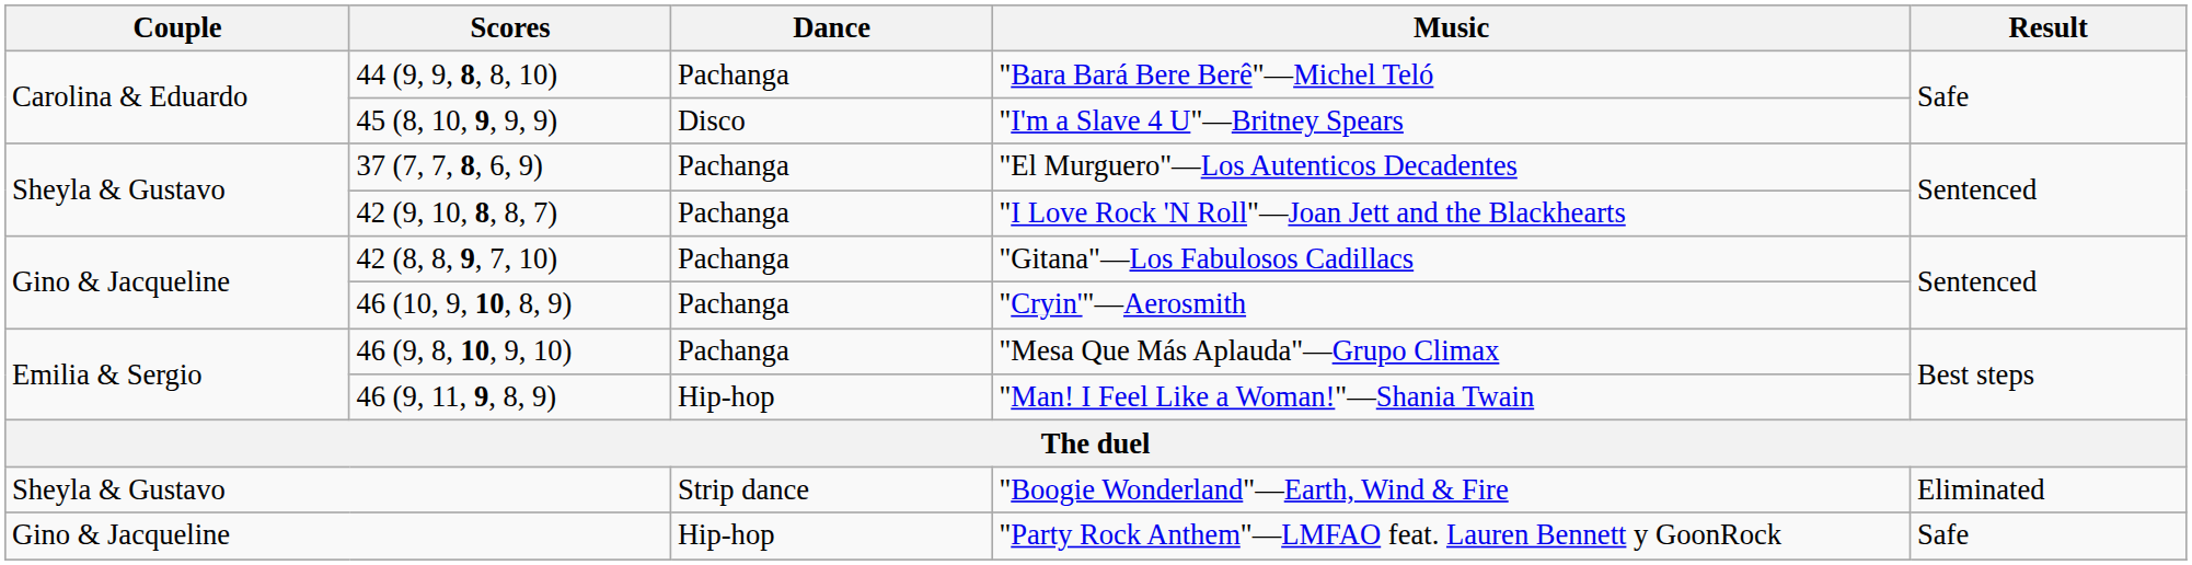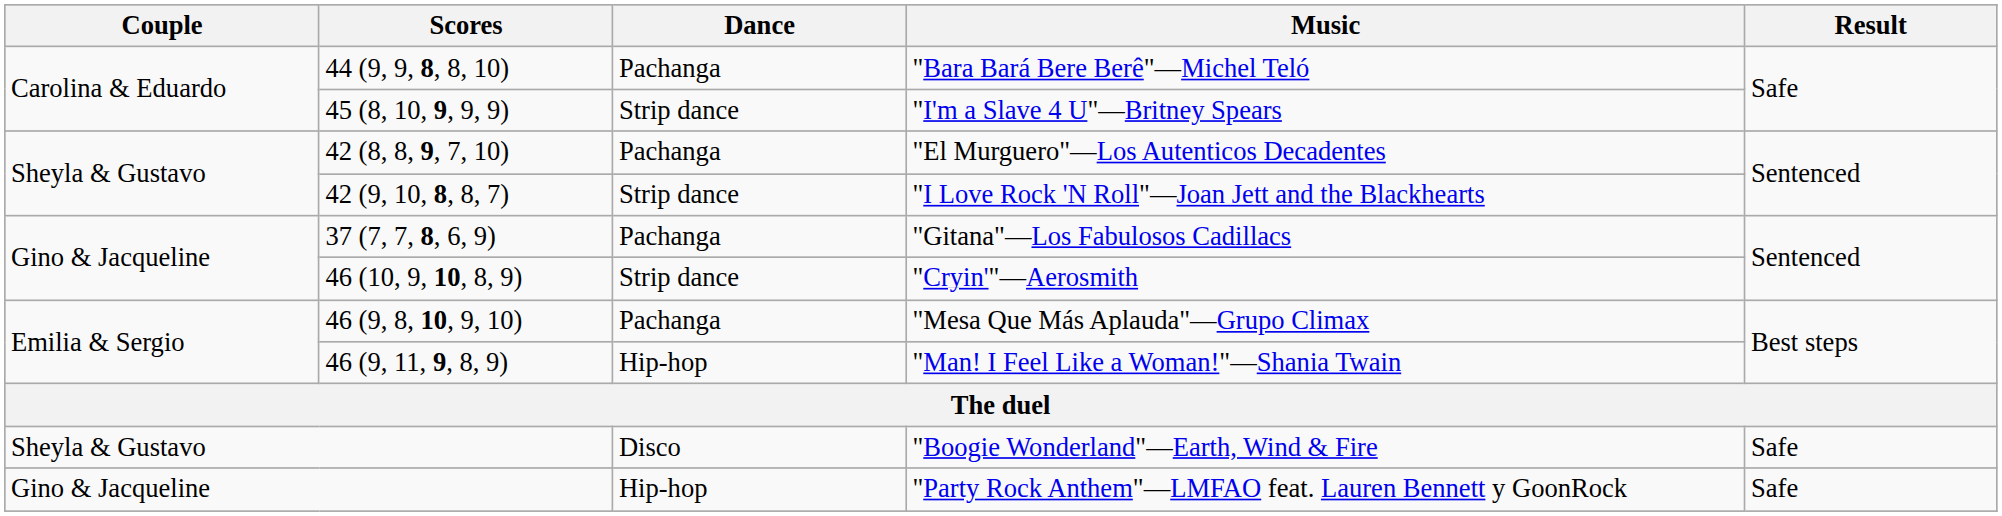"I'm a Slave 4 U"—Britney Spears | Dance: Disco -> Strip dance
"El Murguero"—Los Autenticos Decadentes | Scores: 37 (7, 7, 8, 6, 9) -> 42 (8, 8, 9, 7, 10)
"I Love Rock 'N Roll"—Joan Jett and the Blackhearts | Dance: Pachanga -> Strip dance
"Gitana"—Los Fabulosos Cadillacs | Scores: 42 (8, 8, 9, 7, 10) -> 37 (7, 7, 8, 6, 9)
"Cryin'"—Aerosmith | Dance: Pachanga -> Strip dance
"Boogie Wonderland"—Earth, Wind & Fire | Dance: Strip dance -> Disco
"Boogie Wonderland"—Earth, Wind & Fire | Result: Eliminated -> Safe
